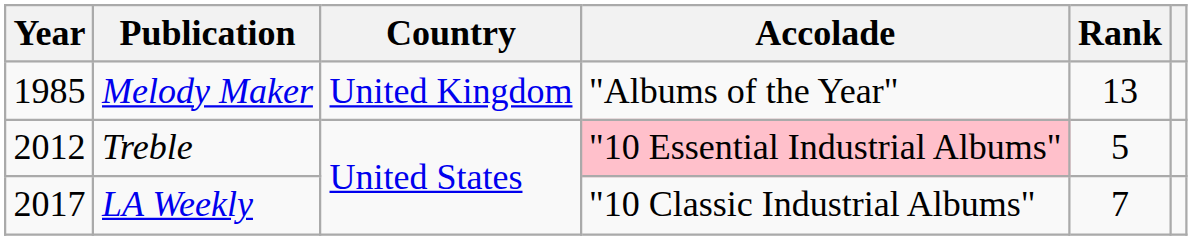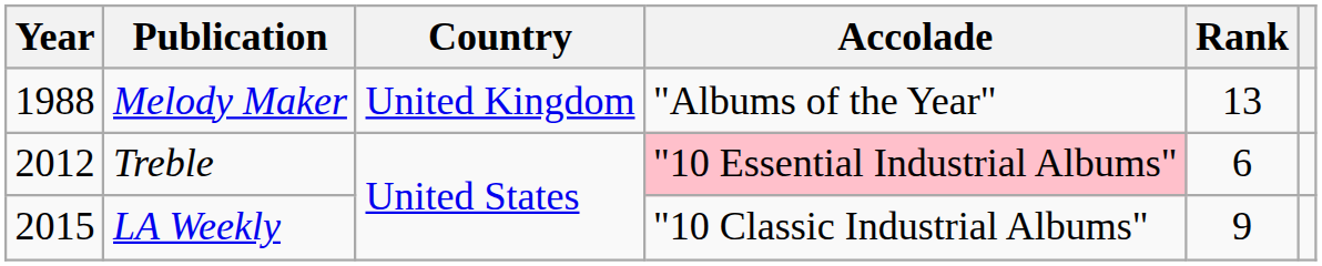Melody Maker | Year: 1985 -> 1988
Treble | Rank: 5 -> 6
LA Weekly | Year: 2017 -> 2015
LA Weekly | Rank: 7 -> 9
